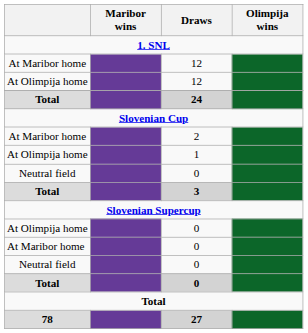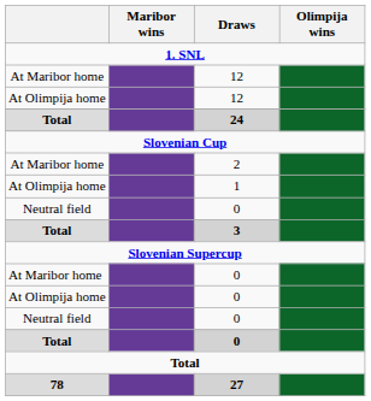rows swapped: At Maribor home / 0 <-> At Olimpija home / 0
